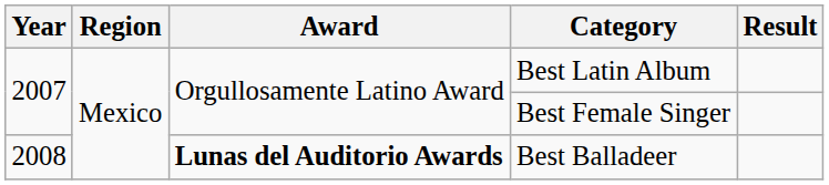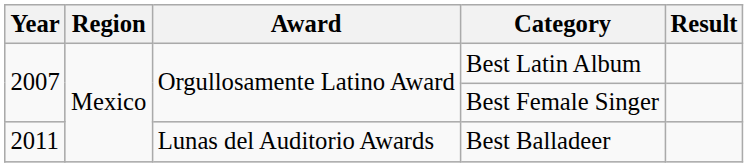Best Balladeer | Year: 2008 -> 2011
Best Balladeer | Award: bold -> normal
